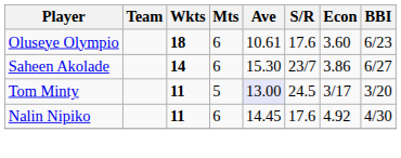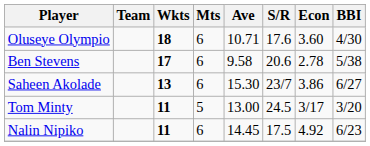Oluseye Olympio | Ave: 10.61 -> 10.71
Oluseye Olympio | BBI: 6/23 -> 4/30
+ row: Ben Stevens | 17 | 6 | 9.58 | 20.6 | 2.78 | 5/38
Saheen Akolade | Wkts: 14 -> 13
Tom Minty | Ave: lavender background -> no background
Nalin Nipiko | S/R: 17.6 -> 17.5
Nalin Nipiko | BBI: 4/30 -> 6/23
